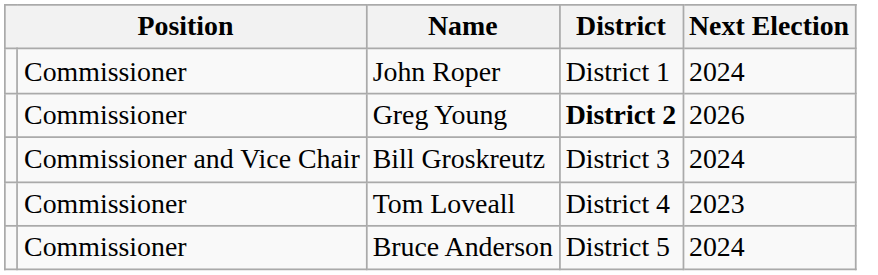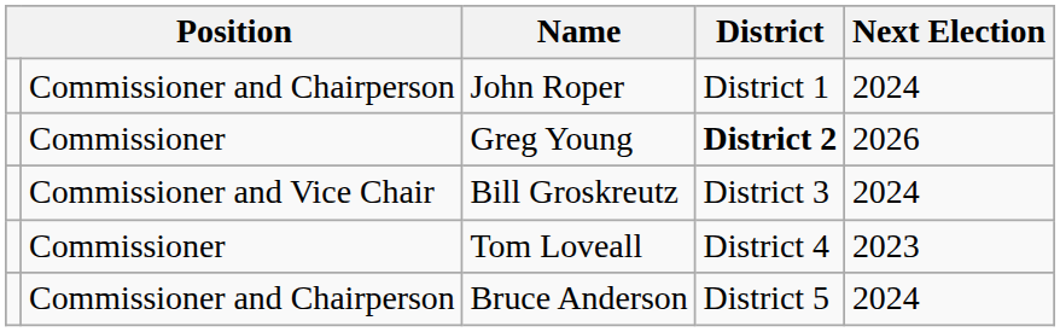John Roper | column 2: Commissioner -> Commissioner and Chairperson
Bruce Anderson | column 2: Commissioner -> Commissioner and Chairperson
